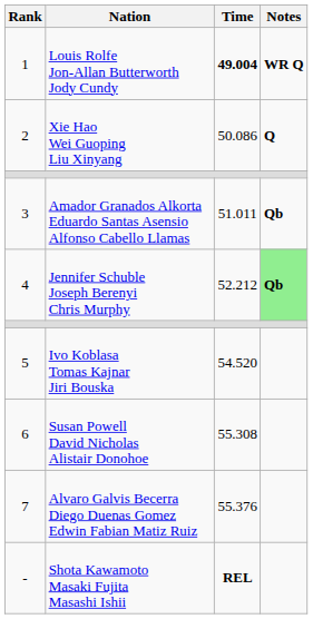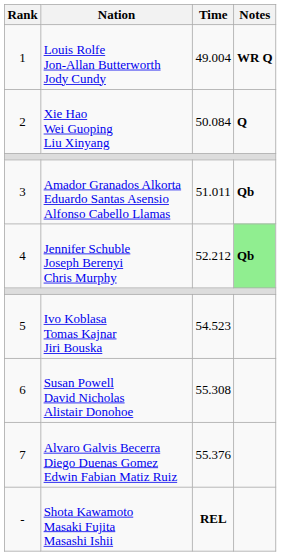Louis Rolfe Jon-Allan Butterworth Jody Cundy | Time: bold -> normal
Xie Hao Wei Guoping Liu Xinyang | Time: 50.086 -> 50.084
Ivo Koblasa Tomas Kajnar Jiri Bouska | Time: 54.520 -> 54.523
